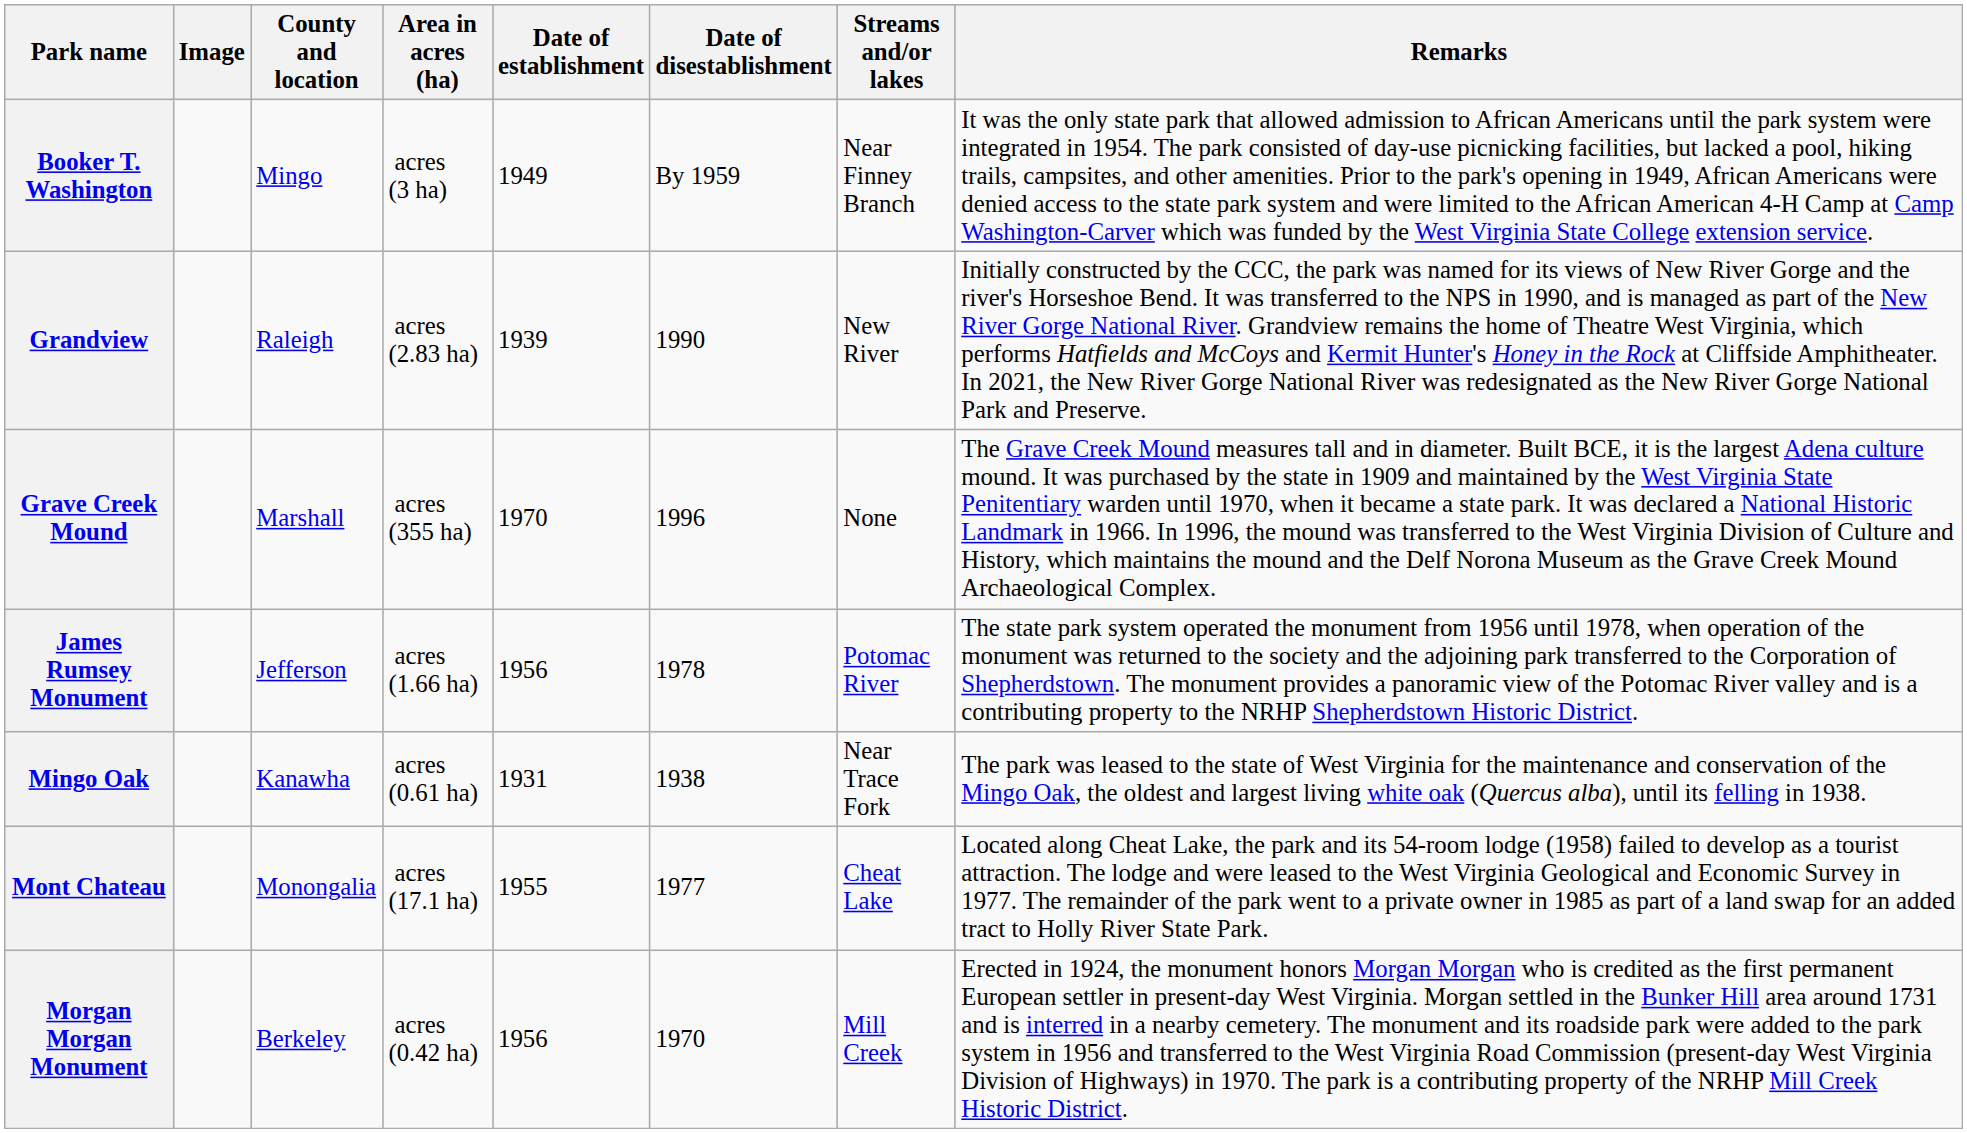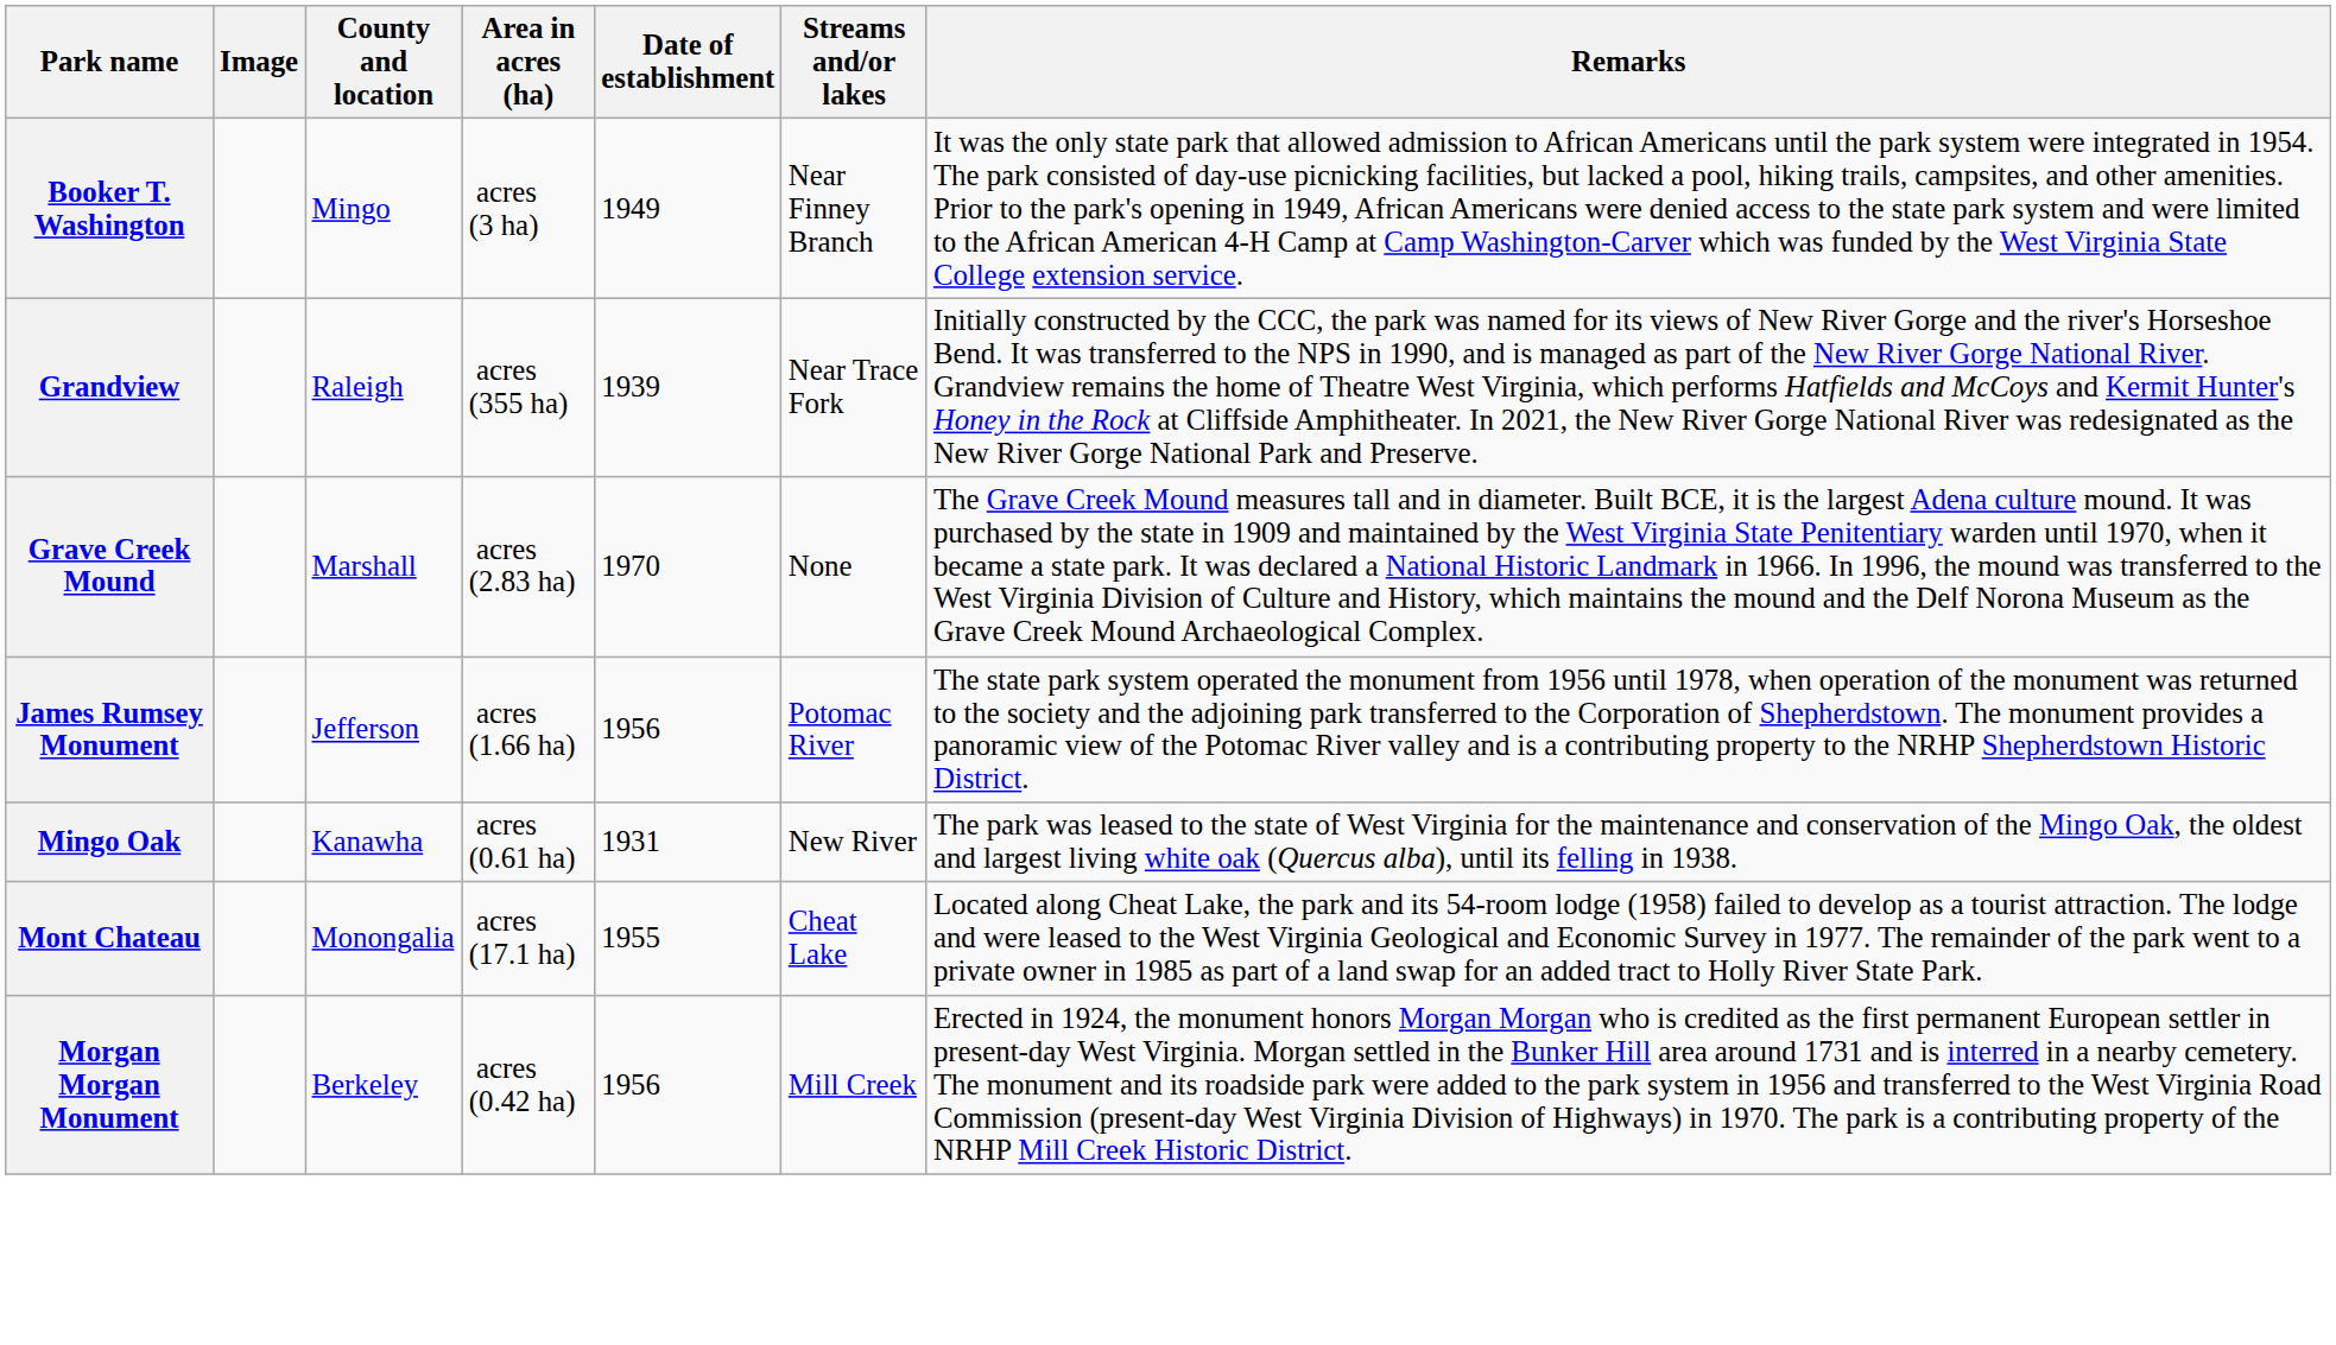- column: Date of disestablishment | By 1959 | 1990 | 1996 | 1978 | 1938 | 1977 | 1970
Grandview | Area in acres (ha): acres (2.83 ha) -> acres (355 ha)
Grandview | Streams and/or lakes: New River -> Near Trace Fork
Grave Creek Mound | Area in acres (ha): acres (355 ha) -> acres (2.83 ha)
Mingo Oak | Streams and/or lakes: Near Trace Fork -> New River
